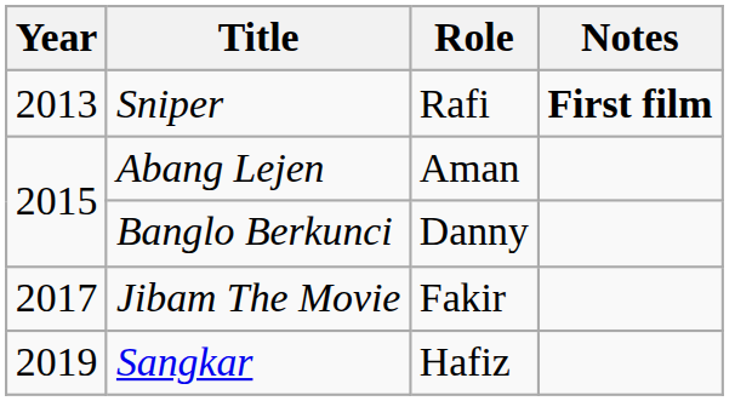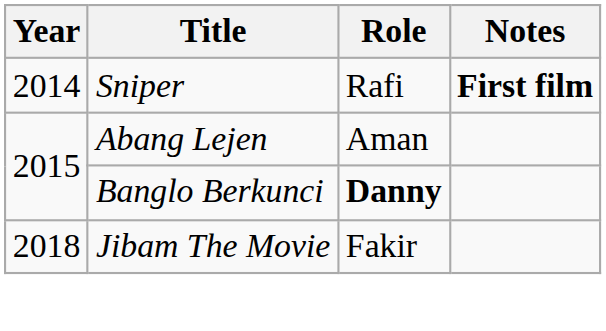Sniper | Year: 2013 -> 2014
Banglo Berkunci | Role: normal -> bold
Jibam The Movie | Year: 2017 -> 2018
- row: 2019 | Sangkar | Hafiz
